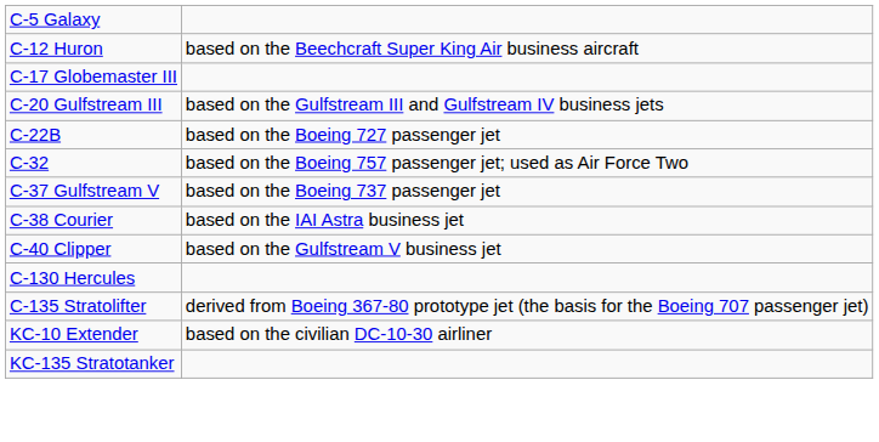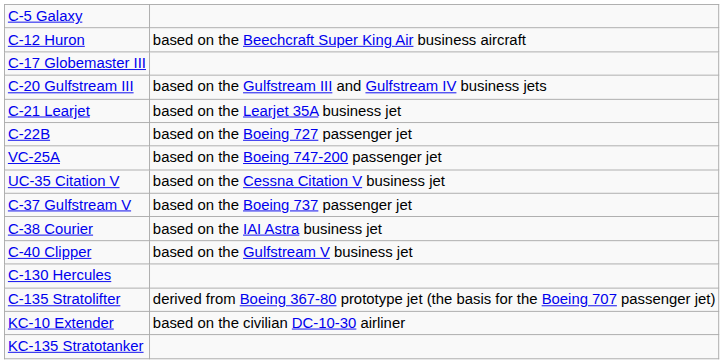+ row: C-21 Learjet | based on the Learjet 35A business jet
+ row: VC-25A | based on the Boeing 747-200 passenger jet
- row: C-32 | based on the Boeing 757 passenger jet; used as Air Force Two
+ row: UC-35 Citation V | based on the Cessna Citation V business jet
